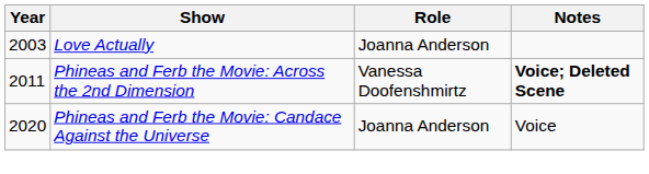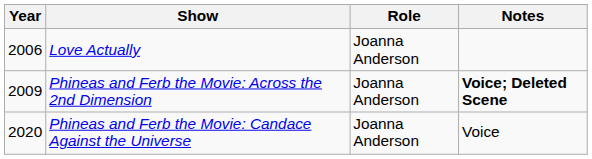Love Actually | Year: 2003 -> 2006
Phineas and Ferb the Movie: Across the 2nd Dimension | Year: 2011 -> 2009
Phineas and Ferb the Movie: Across the 2nd Dimension | Role: Vanessa Doofenshmirtz -> Joanna Anderson
